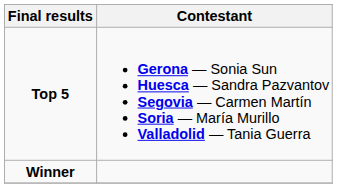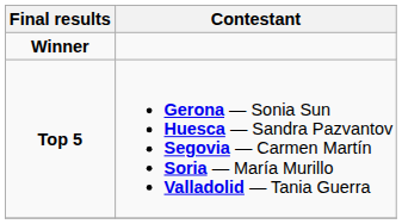rows swapped: Winner <-> Top 5
